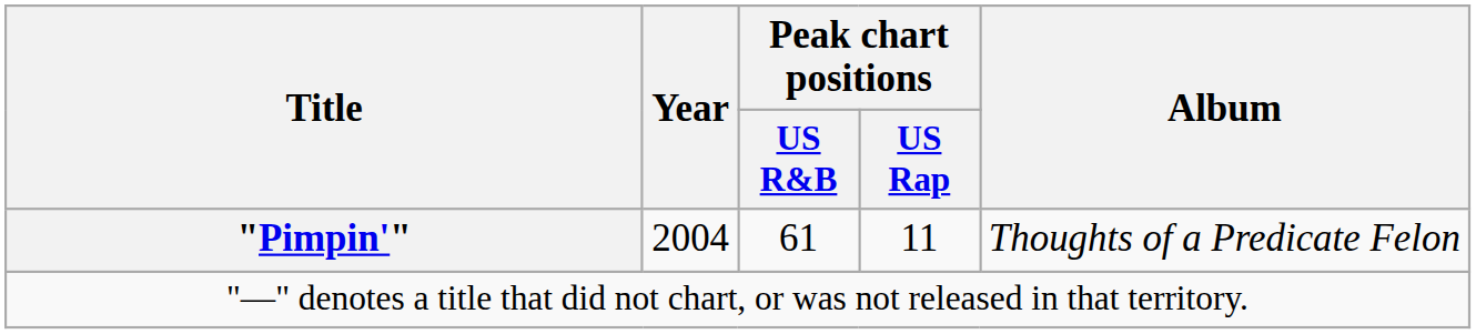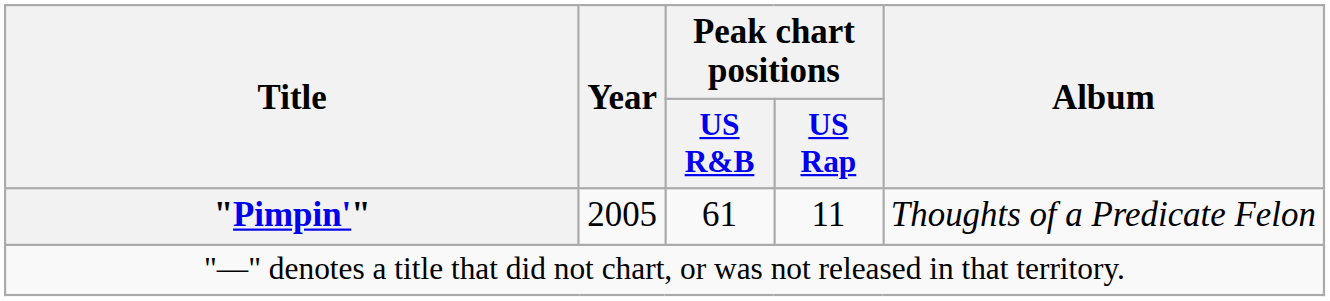"Pimpin'" | Year: 2004 -> 2005
